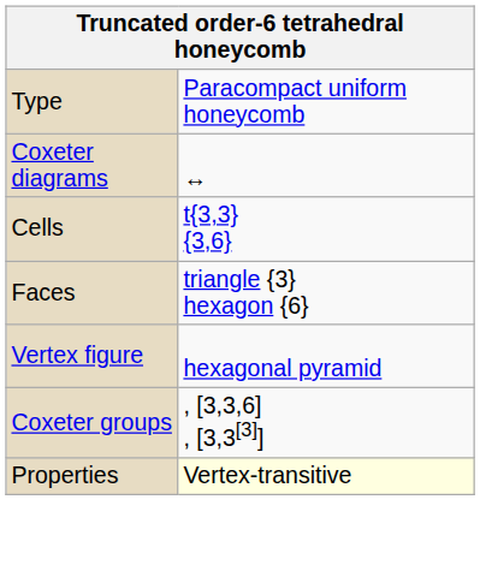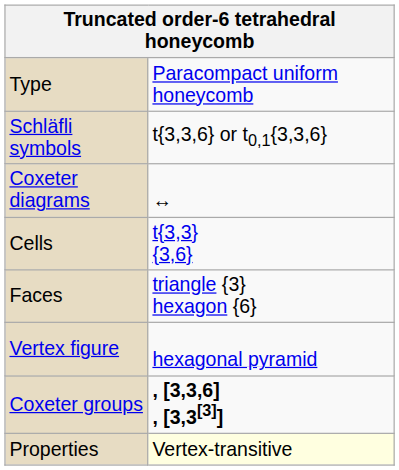+ row: Schläfli symbols | t{3,3,6} or t0,1{3,3,6}
Coxeter groups | column 2: normal -> bold
